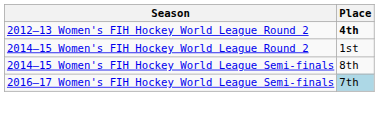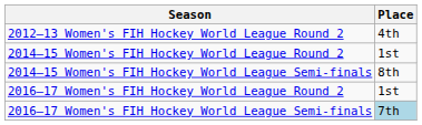2012–13 Women's FIH Hockey World League Round 2 | Place: bold -> normal
+ row: 2016–17 Women's FIH Hockey World League Round 2 | 1st
